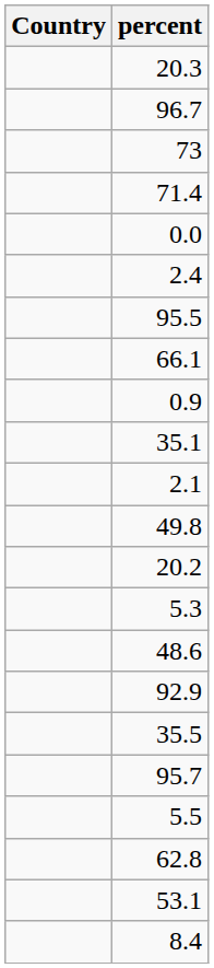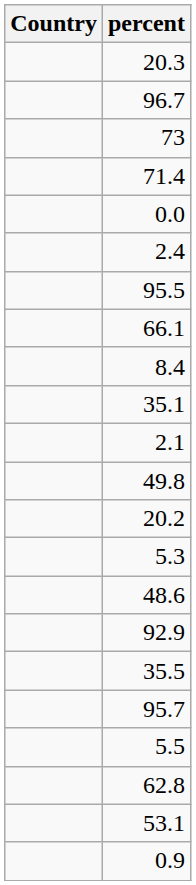rows swapped: 0.9 <-> 8.4
